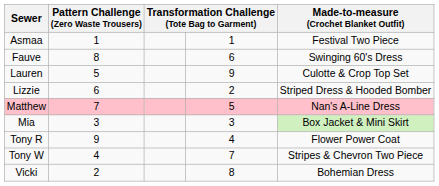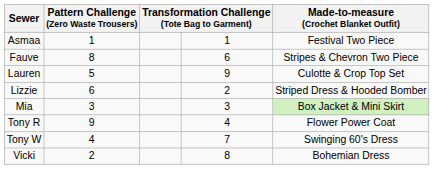Fauve | Made-to-measure (Crochet Blanket Outfit): Swinging 60's Dress -> Stripes & Chevron Two Piece
- row: Matthew | 7 | 5 | Nan's A-Line Dress
Tony W | Made-to-measure (Crochet Blanket Outfit): Stripes & Chevron Two Piece -> Swinging 60's Dress
